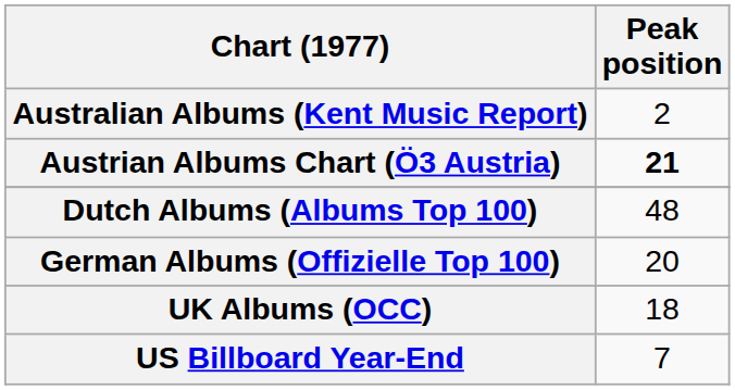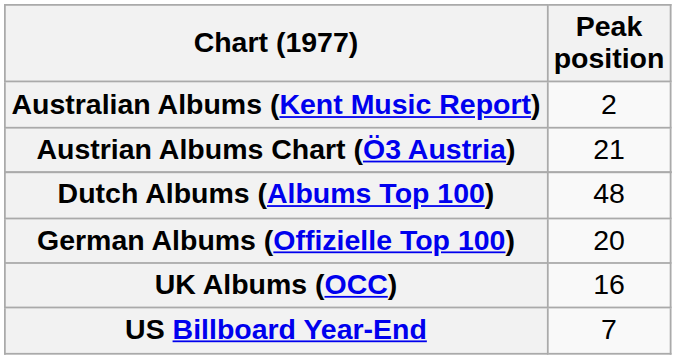Austrian Albums Chart (Ö3 Austria) | Peak position: bold -> normal
UK Albums (OCC) | Peak position: 18 -> 16
